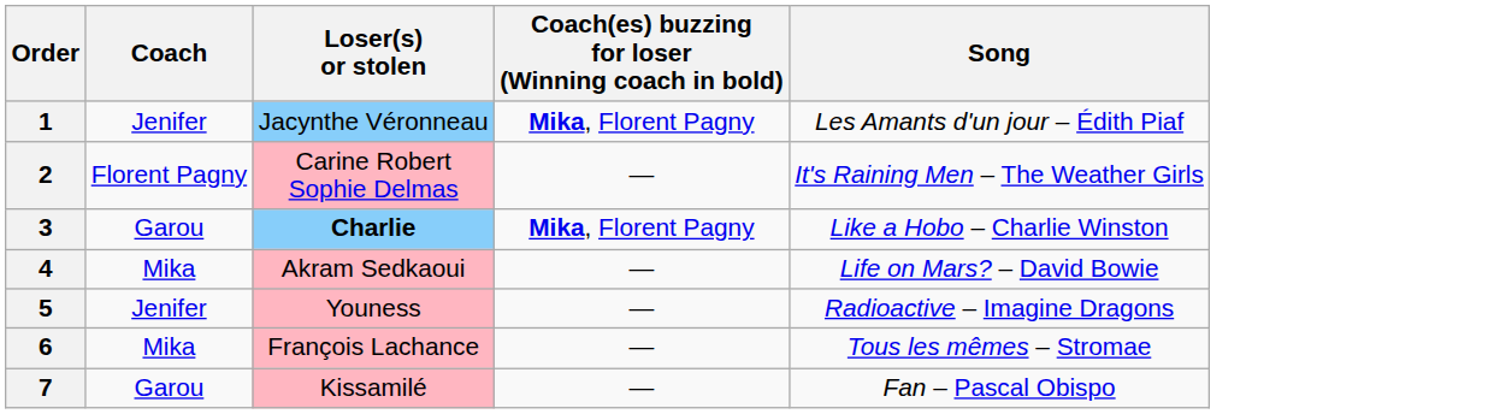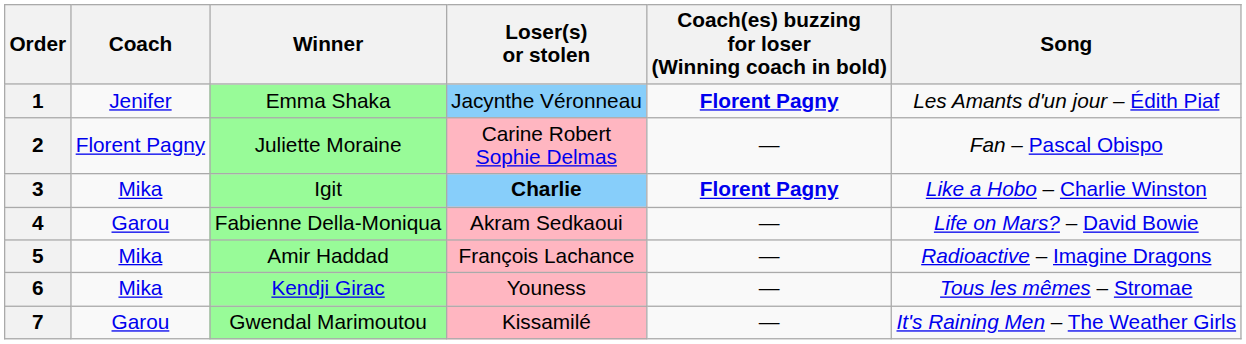+ column: Winner | Emma Shaka | Juliette Moraine | Igit | Fabienne Della-Moniqua | Amir Haddad | Kendji Girac | Gwendal Marimoutou
1 | Coach(es) buzzing for loser (Winning coach in bold): Mika, Florent Pagny -> Florent Pagny
2 | Song: It's Raining Men – The Weather Girls -> Fan – Pascal Obispo
3 | Coach: Garou -> Mika
3 | Coach(es) buzzing for loser (Winning coach in bold): Mika, Florent Pagny -> Florent Pagny
4 | Coach: Mika -> Garou
5 | Coach: Jenifer -> Mika
5 | Loser(s) or stolen: Youness -> François Lachance
6 | Loser(s) or stolen: François Lachance -> Youness
7 | Song: Fan – Pascal Obispo -> It's Raining Men – The Weather Girls
